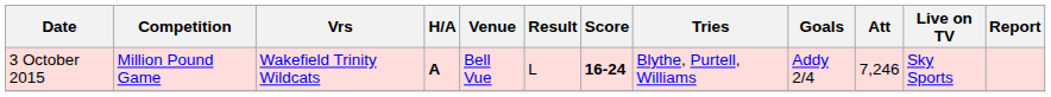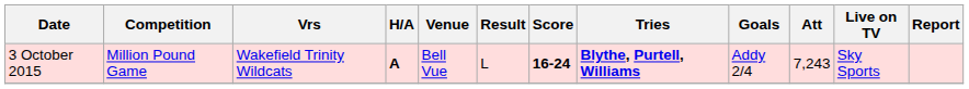3 October 2015 | Tries: normal -> bold
3 October 2015 | Att: 7,246 -> 7,243
